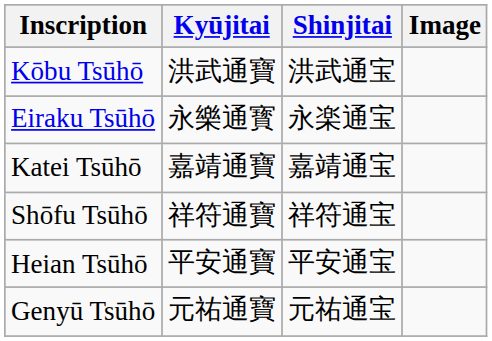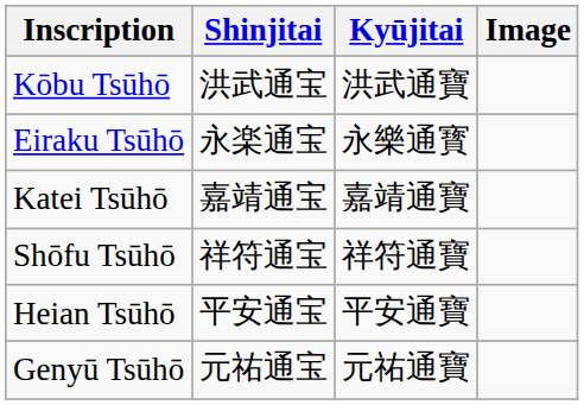columns swapped: Kyūjitai <-> Shinjitai
